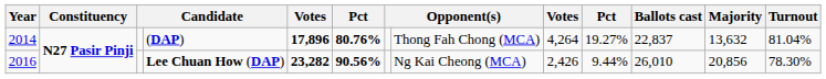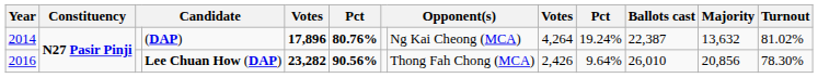(DAP) | column 8: Thong Fah Chong (MCA) -> Ng Kai Cheong (MCA)
(DAP) | column 10: 19.27% -> 19.24%
(DAP) | Ballots cast: 22,837 -> 22,387
(DAP) | Turnout: 81.04% -> 81.02%
Lee Chuan How (DAP) | column 8: Ng Kai Cheong (MCA) -> Thong Fah Chong (MCA)
Lee Chuan How (DAP) | column 10: 9.44% -> 9.64%
